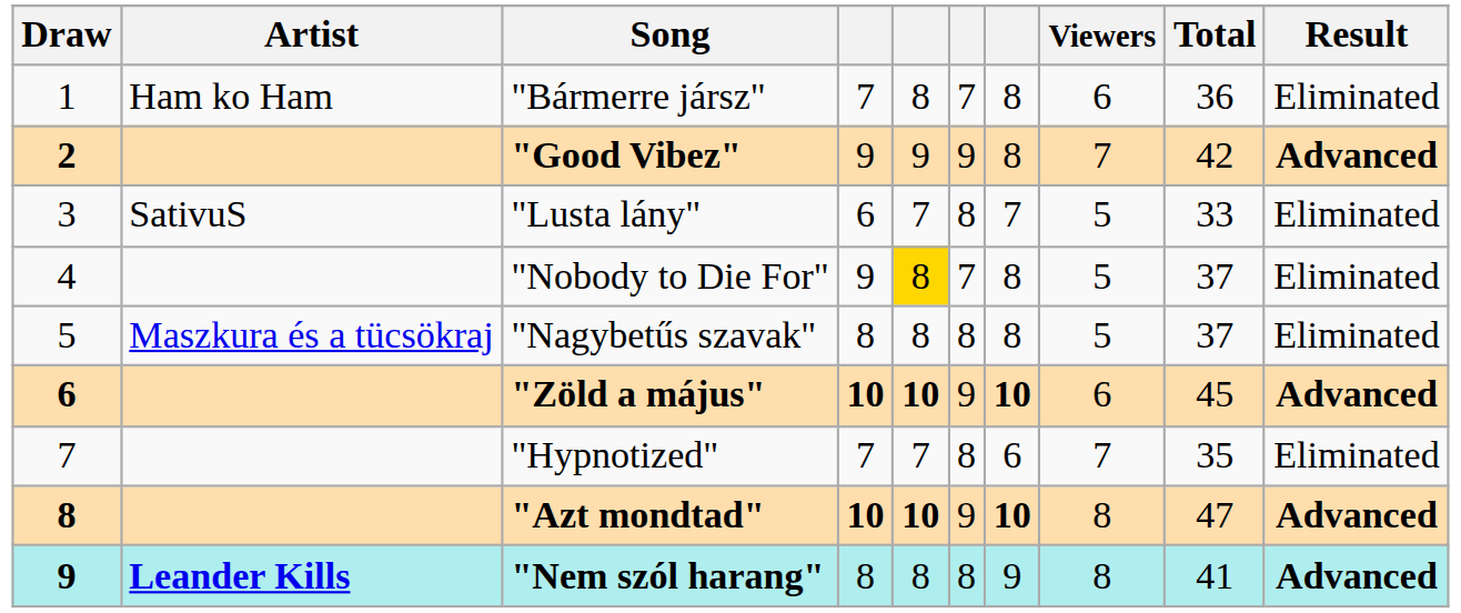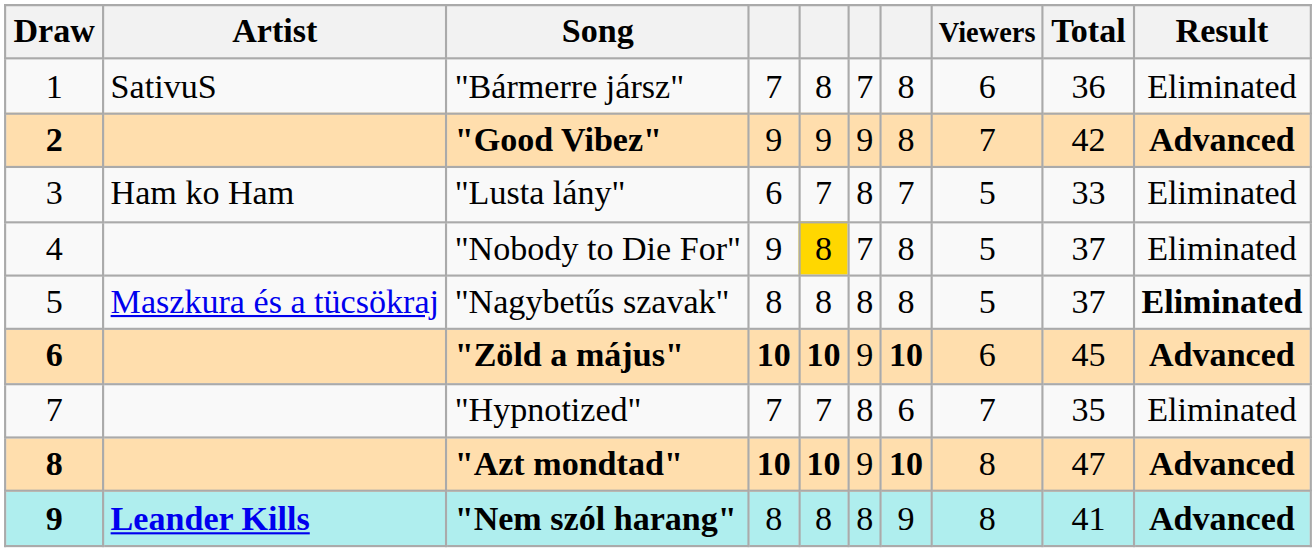"Bármerre jársz" | Artist: Ham ko Ham -> SativuS
"Lusta lány" | Artist: SativuS -> Ham ko Ham
"Nagybetűs szavak" | Result: normal -> bold
